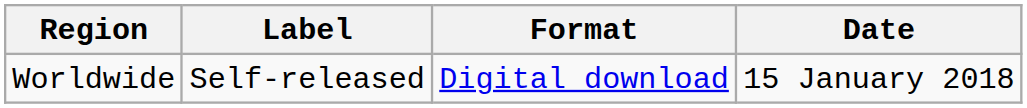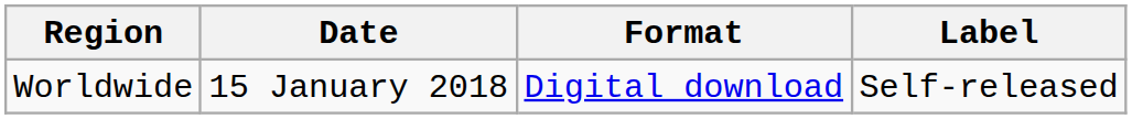columns swapped: Date <-> Label
